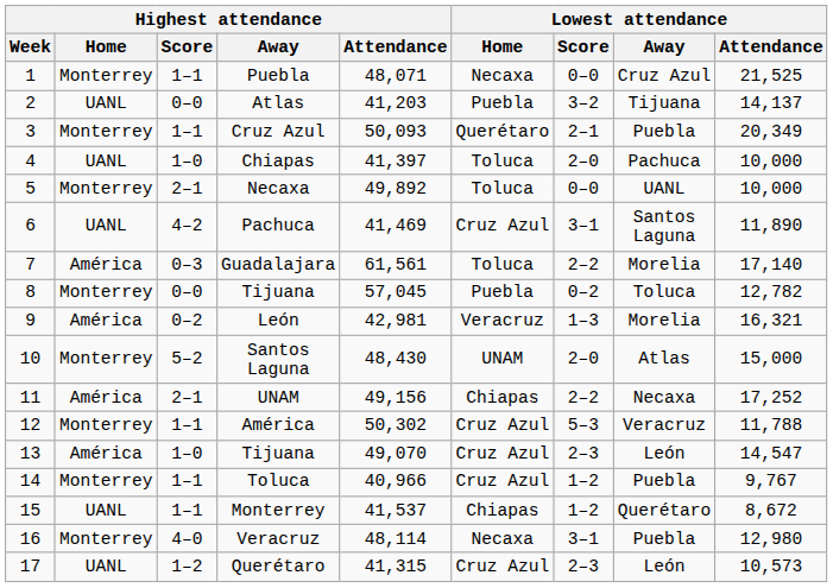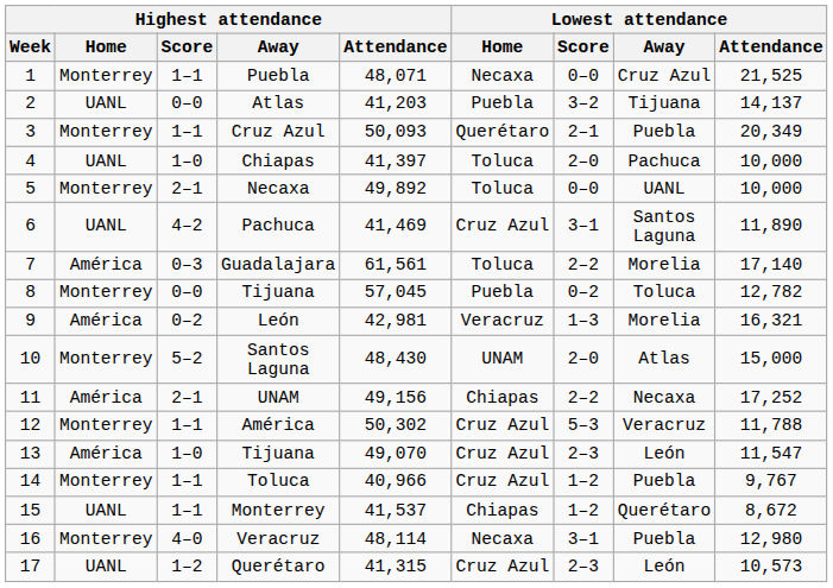13 / Tijuana | Lowest attendance / Attendance: 14,547 -> 11,547
